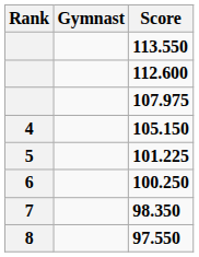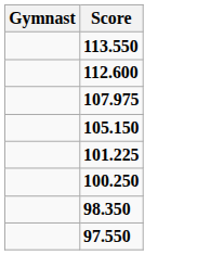- column: Rank | 4 | 5 | 6 | 7 | 8
